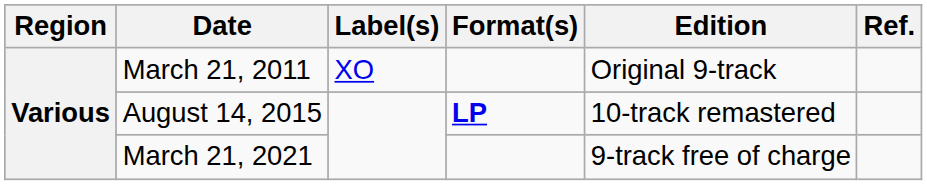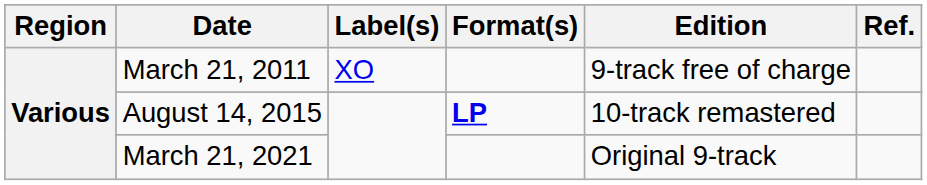March 21, 2011 | Edition: Original 9-track -> 9-track free of charge
March 21, 2021 | Edition: 9-track free of charge -> Original 9-track
